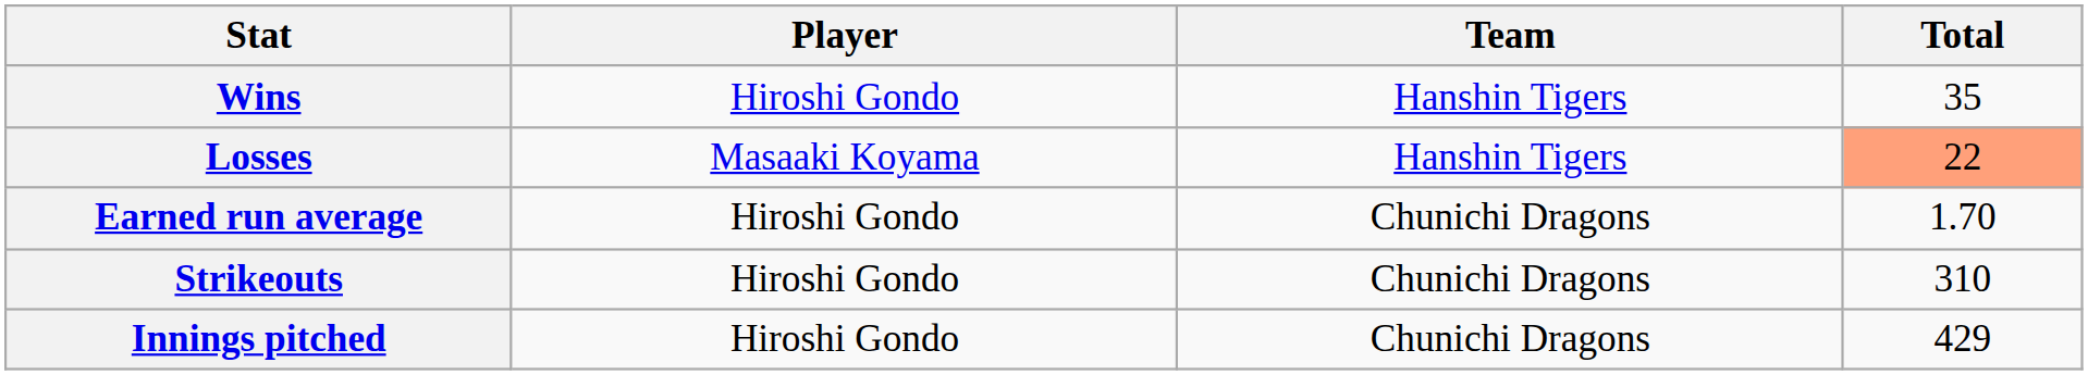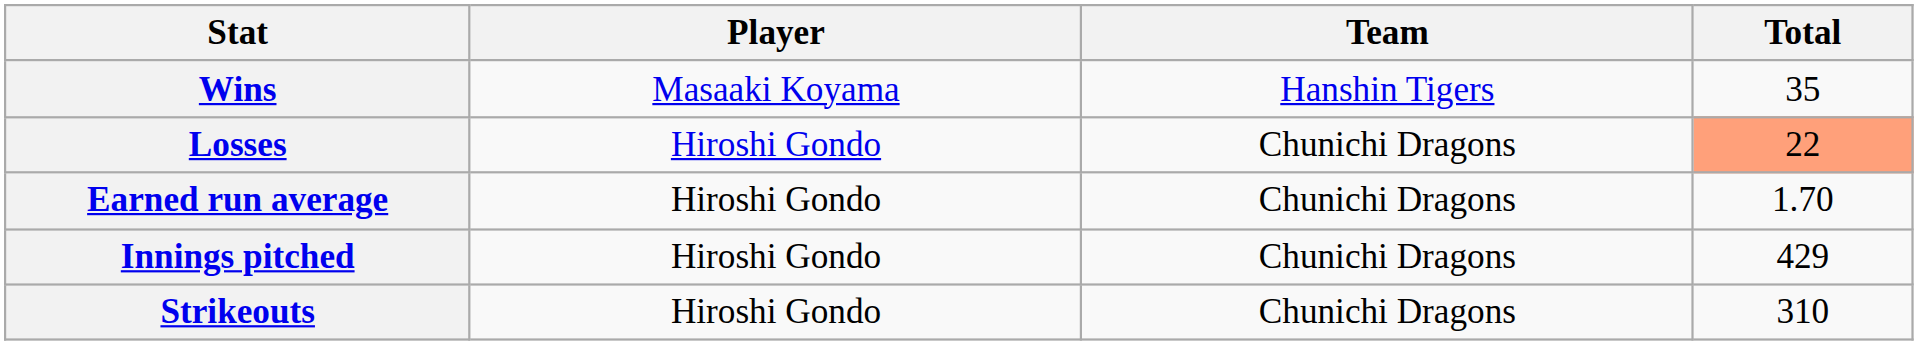Wins | Player: Hiroshi Gondo -> Masaaki Koyama
Losses | Player: Masaaki Koyama -> Hiroshi Gondo
Losses | Team: Hanshin Tigers -> Chunichi Dragons
rows swapped: Strikeouts <-> Innings pitched
